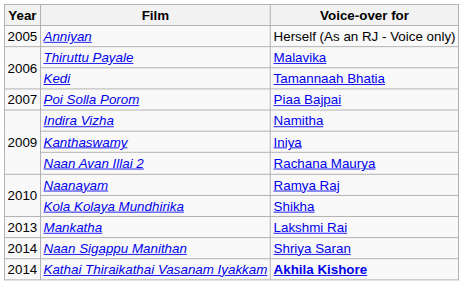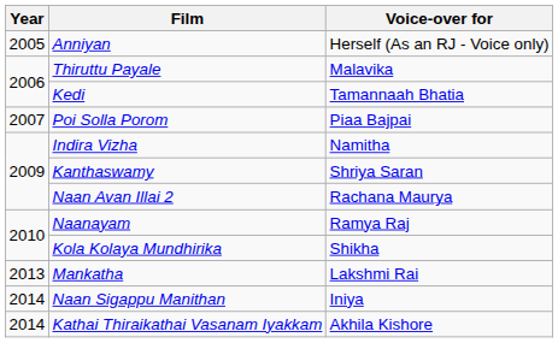Kanthaswamy | Voice-over for: Iniya -> Shriya Saran
Naan Sigappu Manithan | Voice-over for: Shriya Saran -> Iniya
Kathai Thiraikathai Vasanam Iyakkam | Voice-over for: bold -> normal
